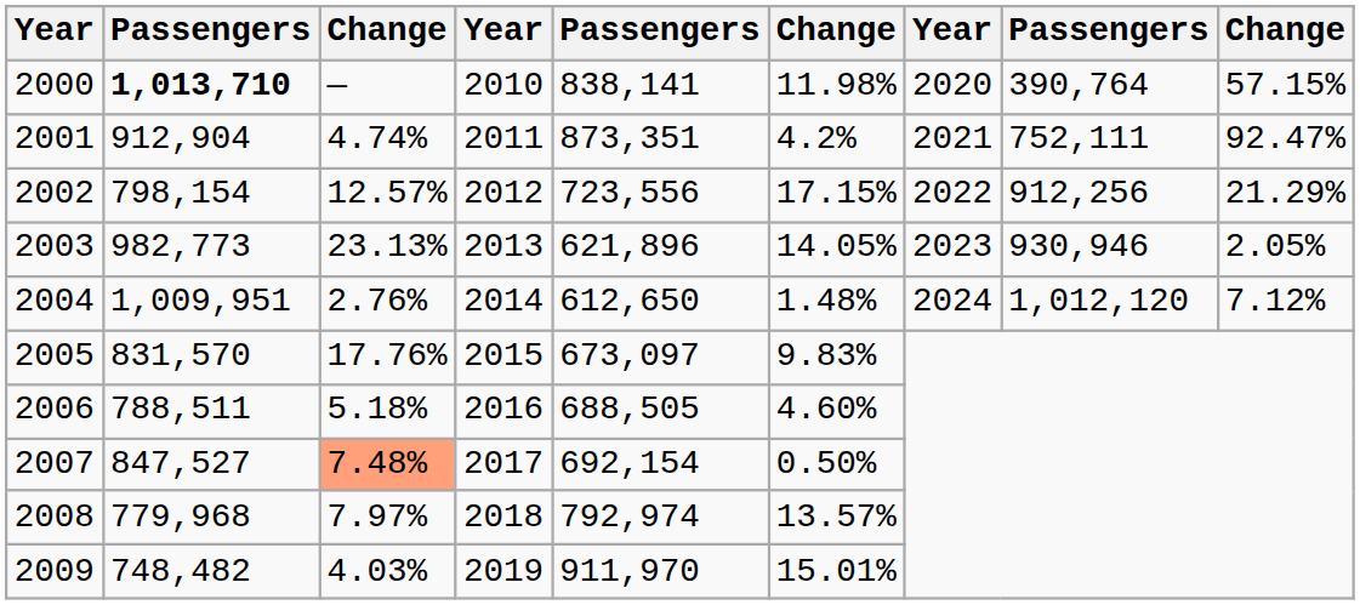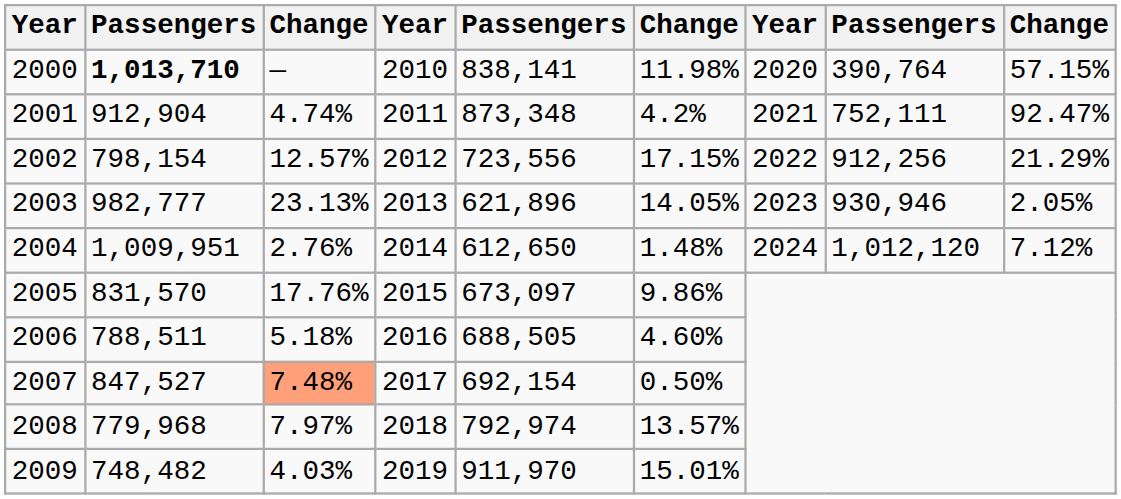2001 | column 5: 873,351 -> 873,348
2003 | column 2: 982,773 -> 982,777
2005 | column 6: 9.83% -> 9.86%
